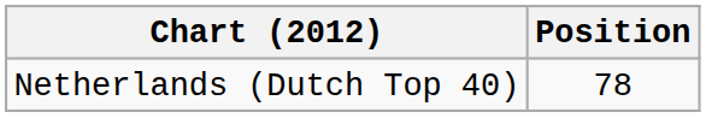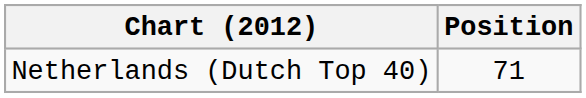Netherlands (Dutch Top 40) | Position: 78 -> 71
